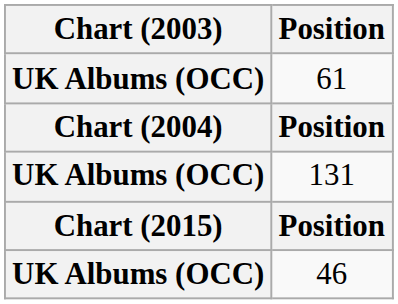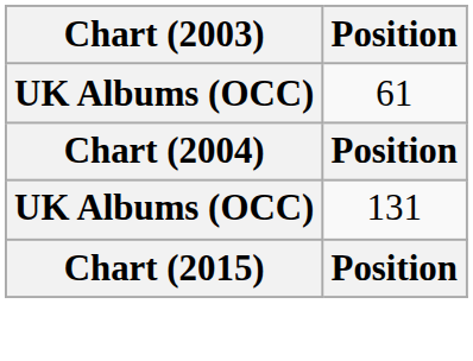- row: UK Albums (OCC) | 46
